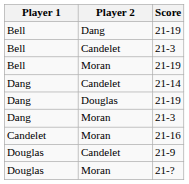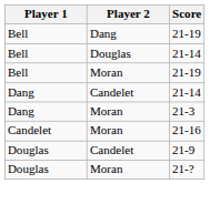- row: Bell | Candelet | 21-3
+ row: Bell | Douglas | 21-14
- row: Dang | Douglas | 21-19
